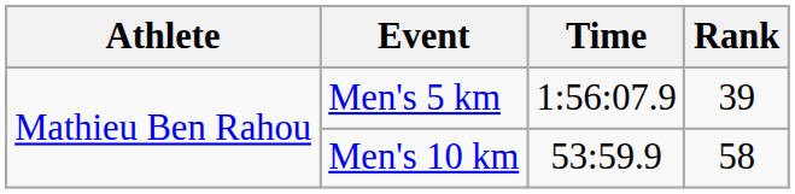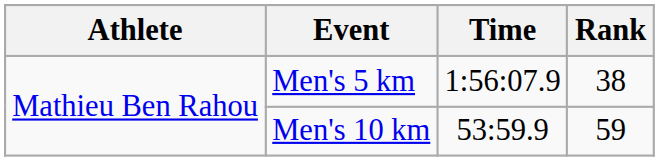Men's 5 km | Rank: 39 -> 38
Men's 10 km | Rank: 58 -> 59
